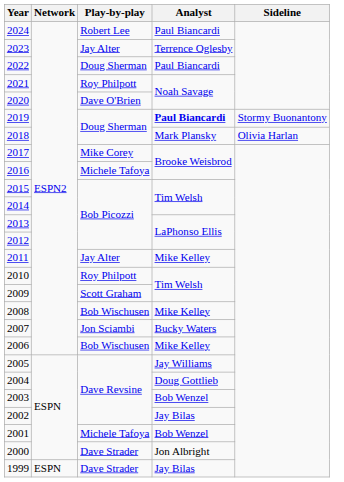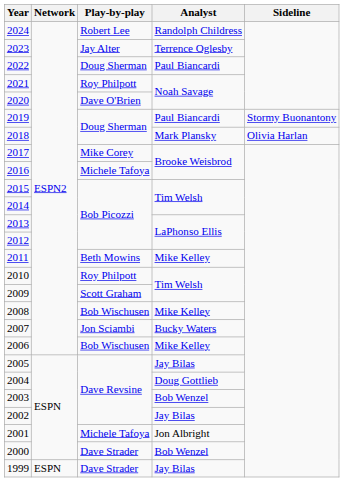2024 | Analyst: Paul Biancardi -> Randolph Childress
2019 | Analyst: bold -> normal
2011 | Play-by-play: Jay Alter -> Beth Mowins
2005 | Analyst: Jay Williams -> Jay Bilas
2001 | Analyst: Bob Wenzel -> Jon Albright
2000 | Analyst: Jon Albright -> Bob Wenzel
